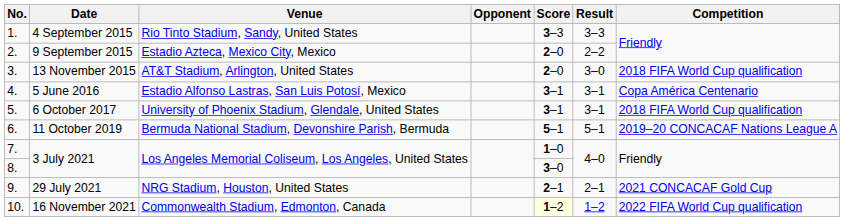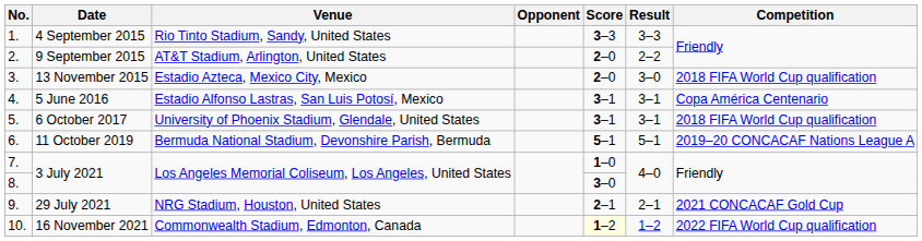9 September 2015 | Venue: Estadio Azteca, Mexico City, Mexico -> AT&T Stadium, Arlington, United States
13 November 2015 | Venue: AT&T Stadium, Arlington, United States -> Estadio Azteca, Mexico City, Mexico
